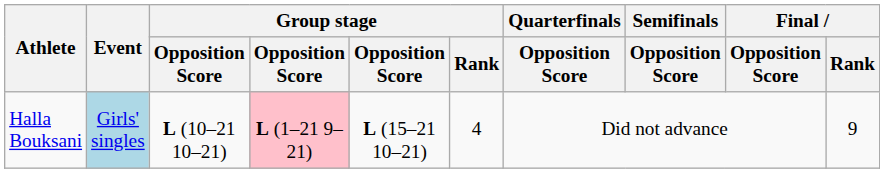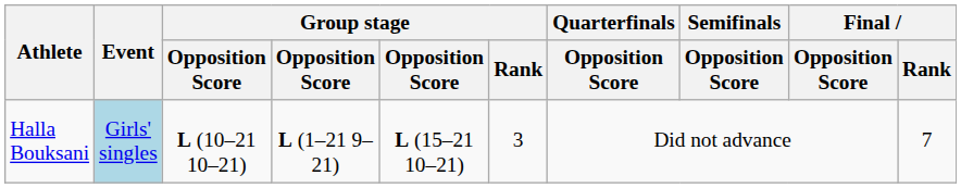Halla Bouksani | column 4: pink background -> no background
Halla Bouksani | Group stage / Rank: 4 -> 3
Halla Bouksani | Final / Rank: 9 -> 7
